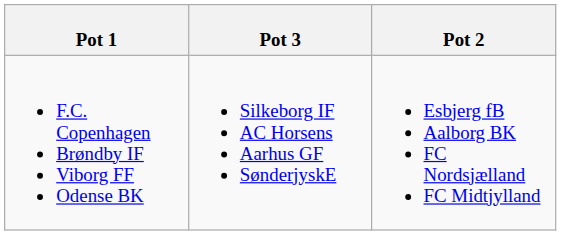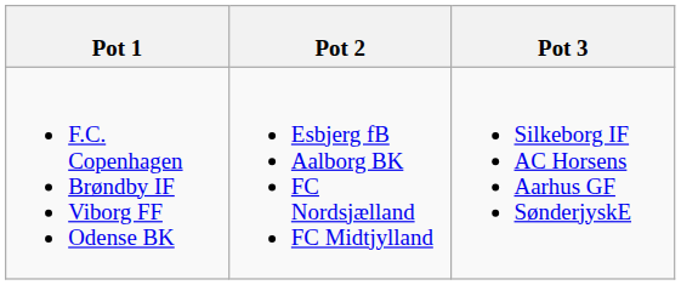columns swapped: Pot 2 <-> Pot 3
